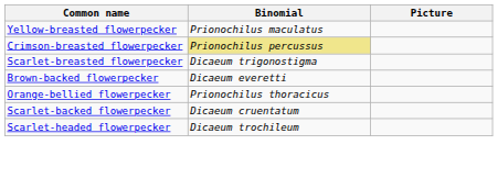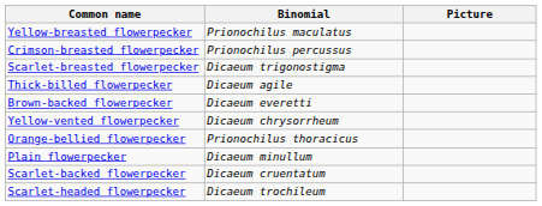Crimson-breasted flowerpecker | Binomial: khaki background -> no background
+ row: Thick-billed flowerpecker | Dicaeum agile
+ row: Yellow-vented flowerpecker | Dicaeum chrysorrheum
+ row: Plain flowerpecker | Dicaeum minullum
